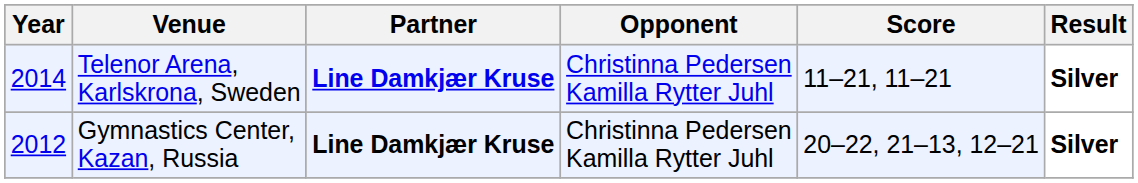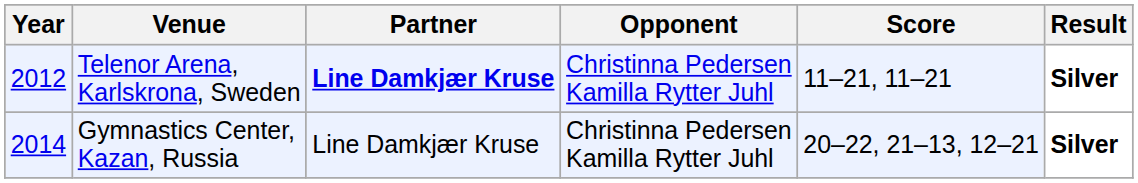Telenor Arena, Karlskrona, Sweden | Year: 2014 -> 2012
Gymnastics Center, Kazan, Russia | Year: 2012 -> 2014
Gymnastics Center, Kazan, Russia | Partner: bold -> normal
